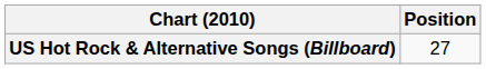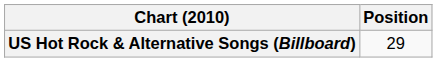US Hot Rock & Alternative Songs (Billboard) | Position: 27 -> 29
